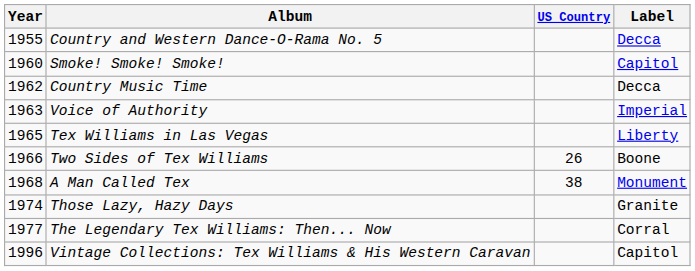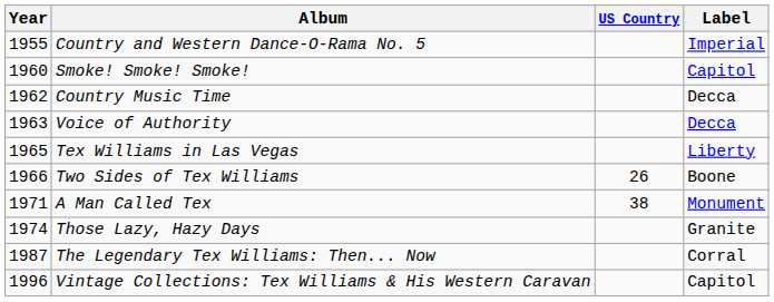Country and Western Dance-O-Rama No. 5 | Label: Decca -> Imperial
Voice of Authority | Label: Imperial -> Decca
A Man Called Tex | Year: 1968 -> 1971
The Legendary Tex Williams: Then... Now | Year: 1977 -> 1987
